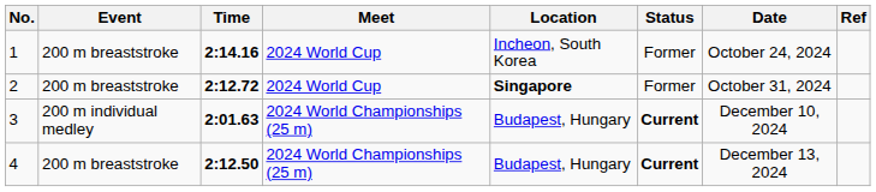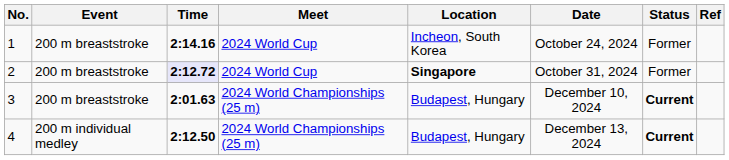columns swapped: Date <-> Status
2 | Time: no background -> lavender background
3 | Event: 200 m individual medley -> 200 m breaststroke
4 | Event: 200 m breaststroke -> 200 m individual medley
